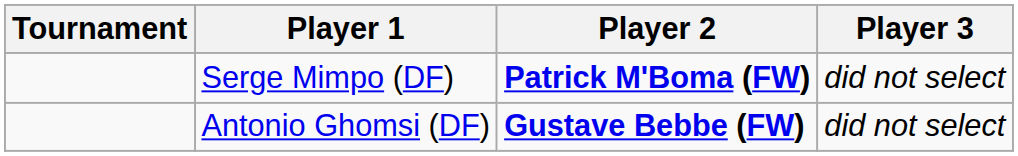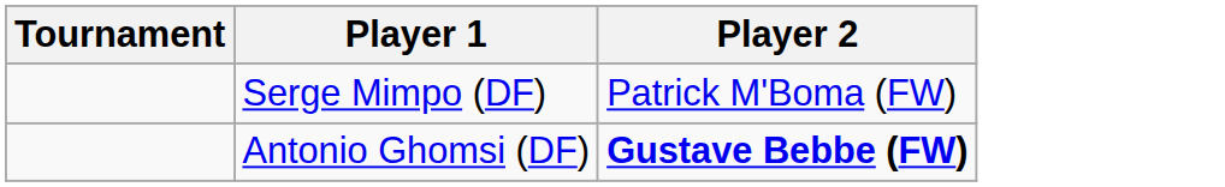- column: Player 3 | did not select | did not select
Serge Mimpo (DF) | Player 2: bold -> normal
